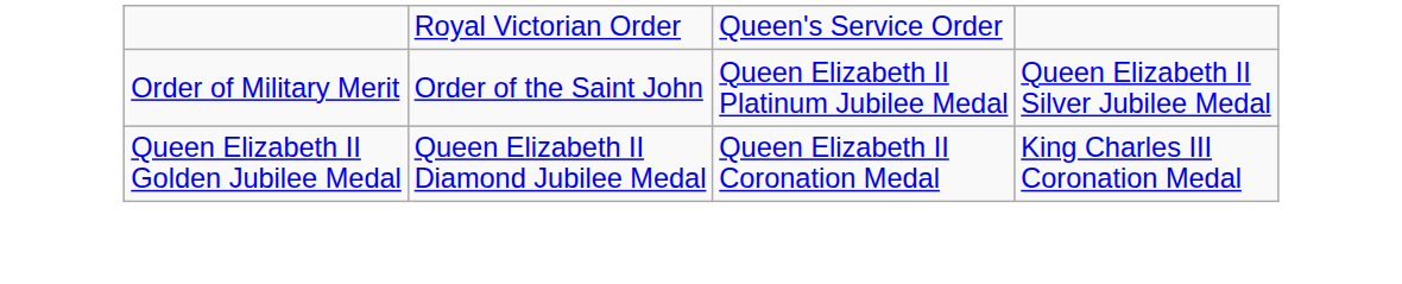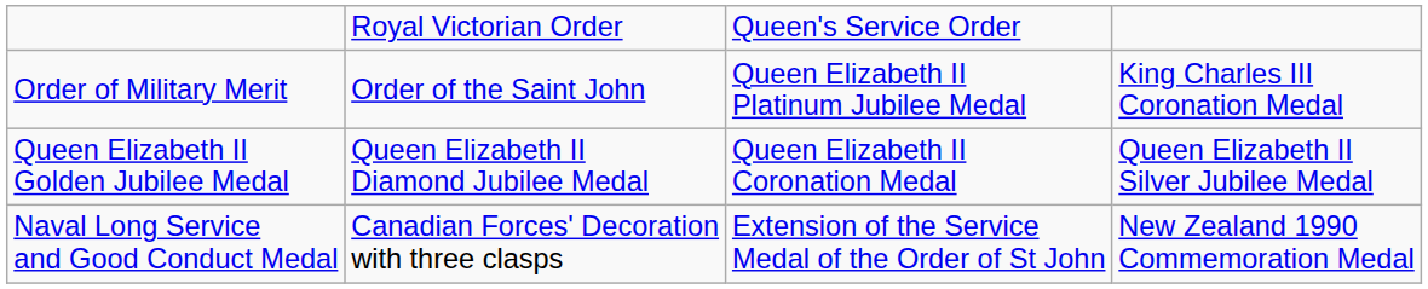Order of Military Merit | column 4: Queen Elizabeth II Silver Jubilee Medal -> King Charles III Coronation Medal
Queen Elizabeth II Golden Jubilee Medal | column 4: King Charles III Coronation Medal -> Queen Elizabeth II Silver Jubilee Medal
+ row: Naval Long Service and Good Conduct Medal | Canadian Forces' Decoration with three clasps | Extension of the Service Medal of the Order of St John | New Zealand 1990 Commemoration Medal
